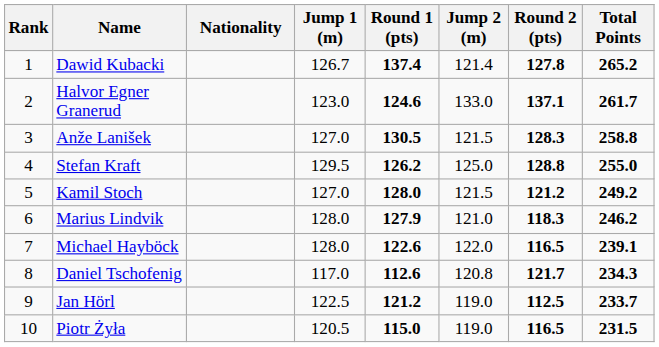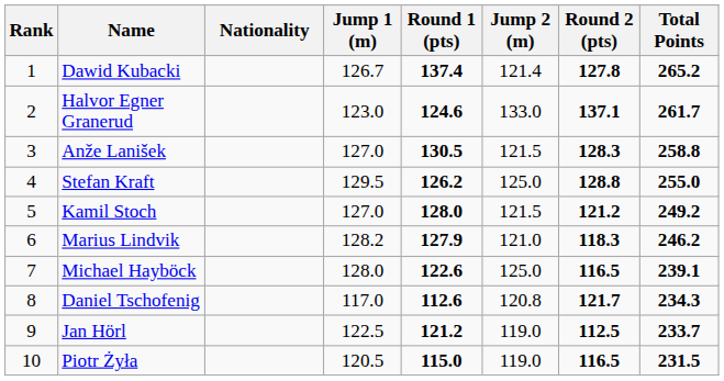Marius Lindvik | Jump 1 (m): 128.0 -> 128.2
Michael Hayböck | Jump 2 (m): 122.0 -> 125.0
